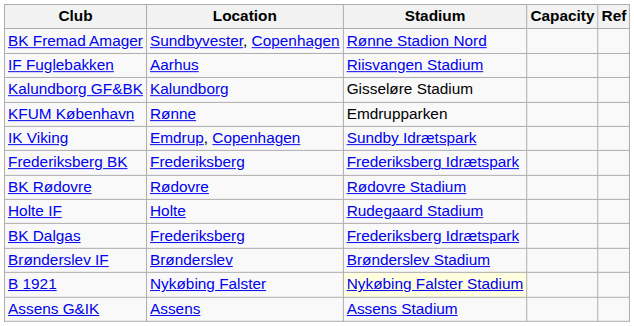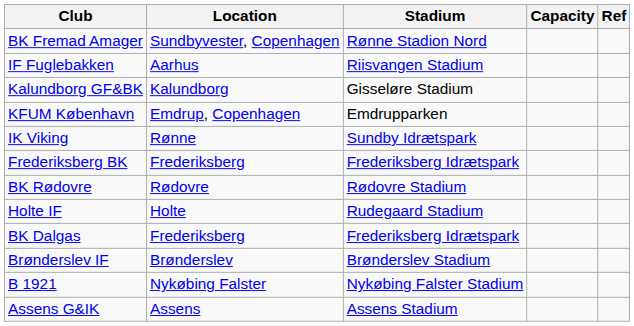KFUM København | Location: Rønne -> Emdrup, Copenhagen
IK Viking | Location: Emdrup, Copenhagen -> Rønne
B 1921 | Stadium: lightyellow background -> no background
